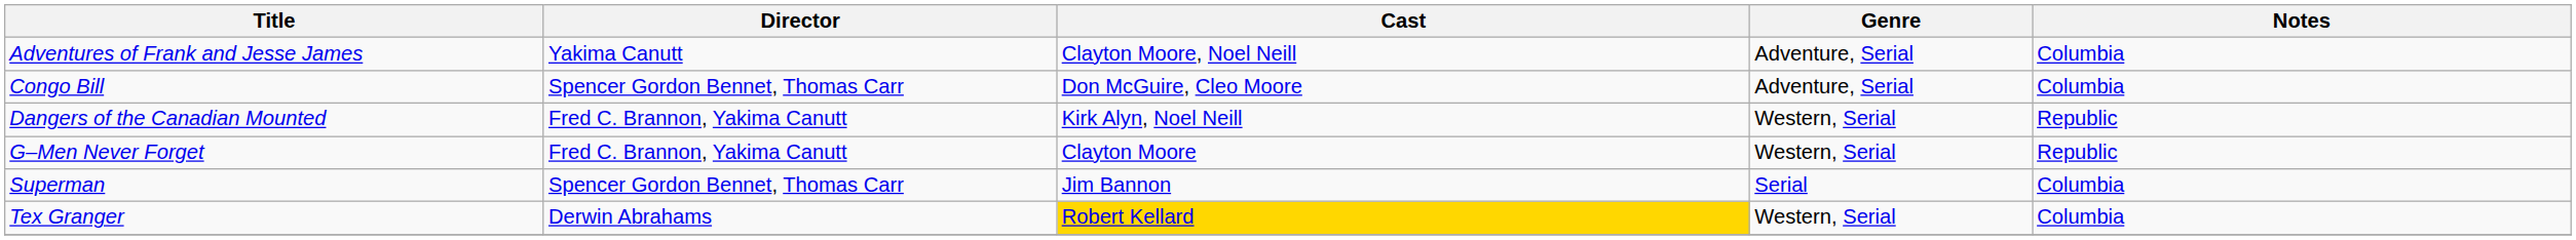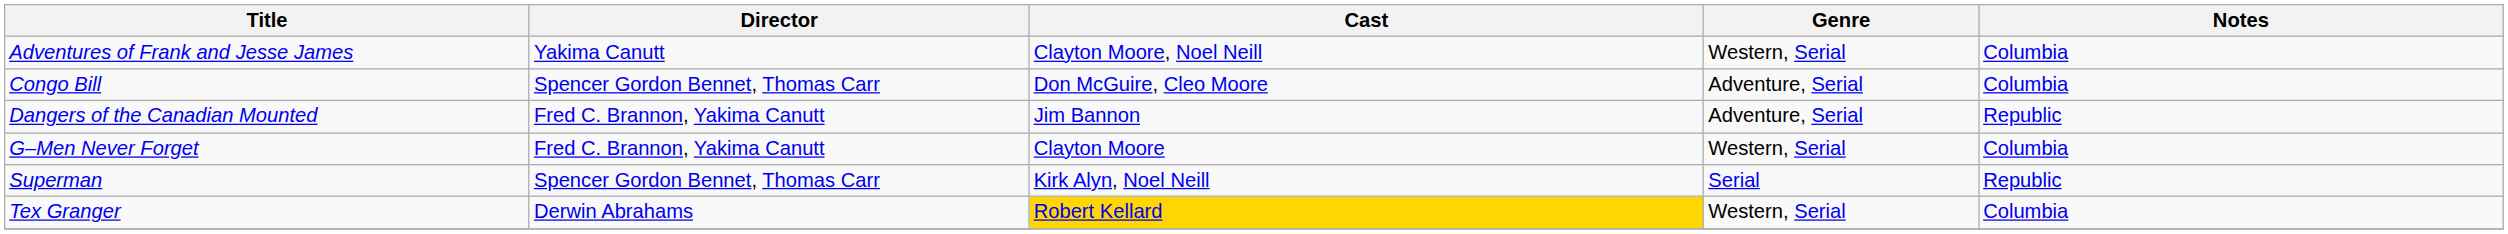Adventures of Frank and Jesse James | Genre: Adventure, Serial -> Western, Serial
Dangers of the Canadian Mounted | Cast: Kirk Alyn, Noel Neill -> Jim Bannon
Dangers of the Canadian Mounted | Genre: Western, Serial -> Adventure, Serial
G–Men Never Forget | Notes: Republic -> Columbia
Superman | Cast: Jim Bannon -> Kirk Alyn, Noel Neill
Superman | Notes: Columbia -> Republic
